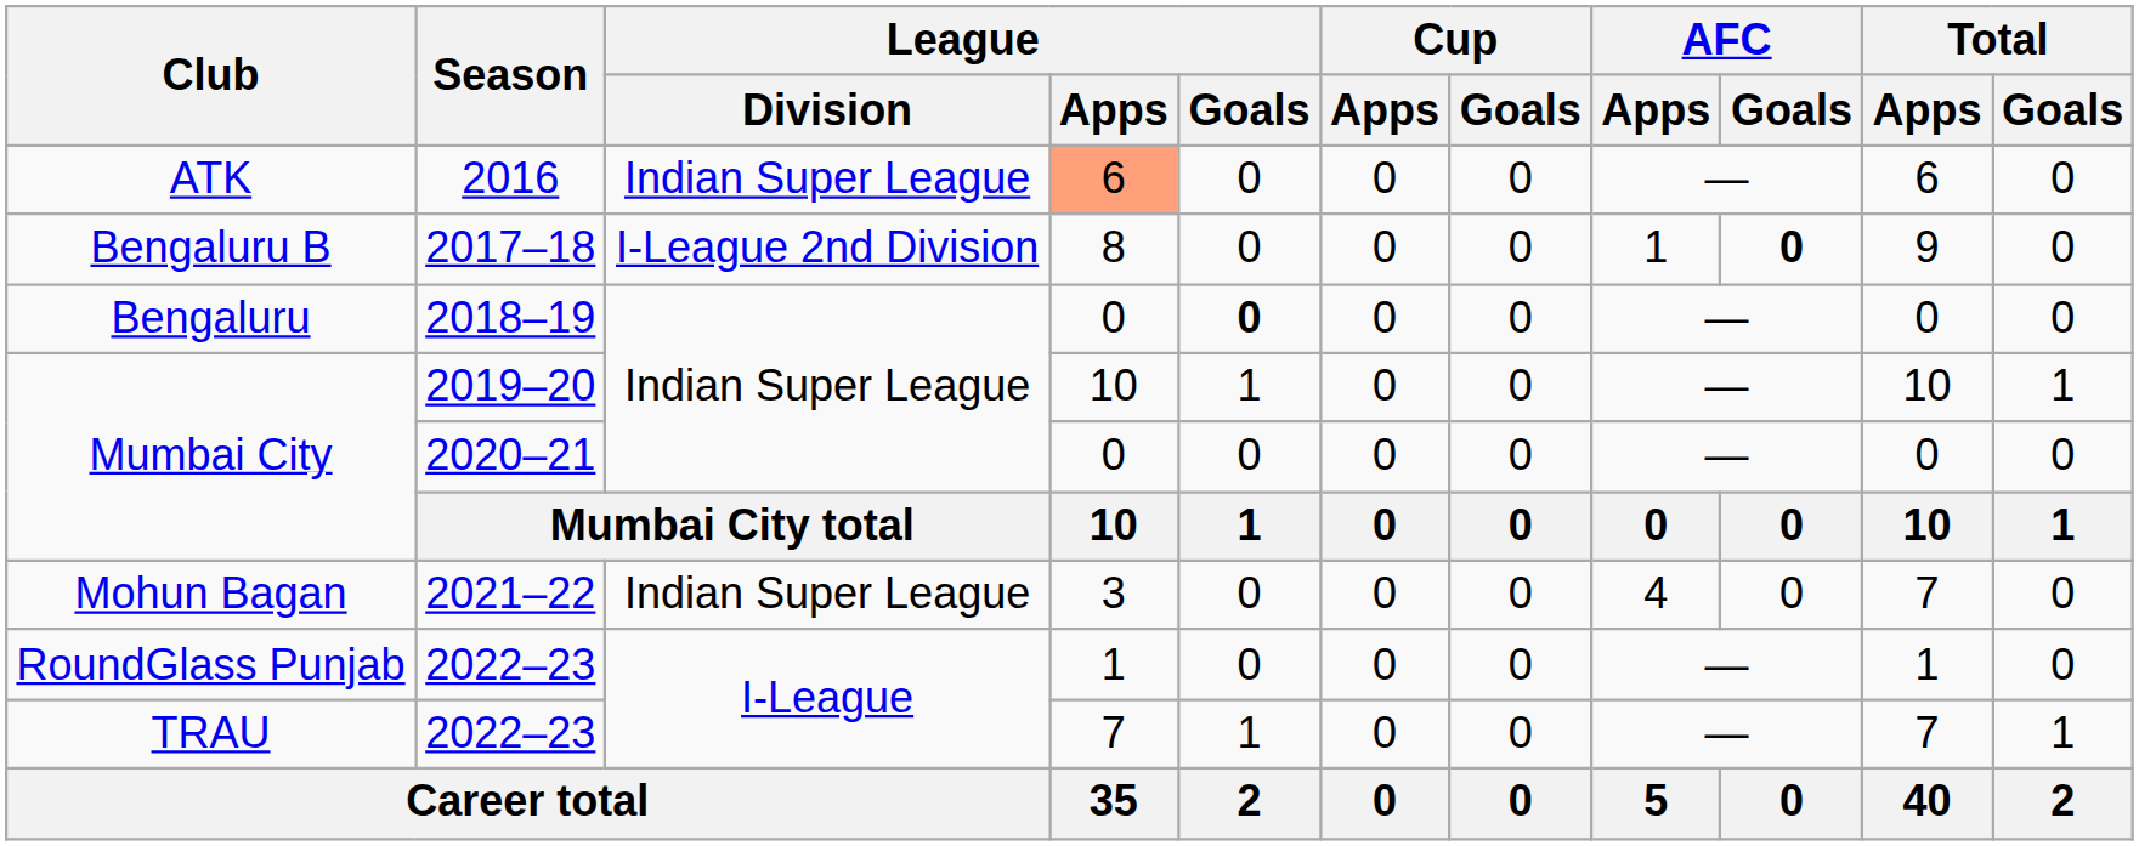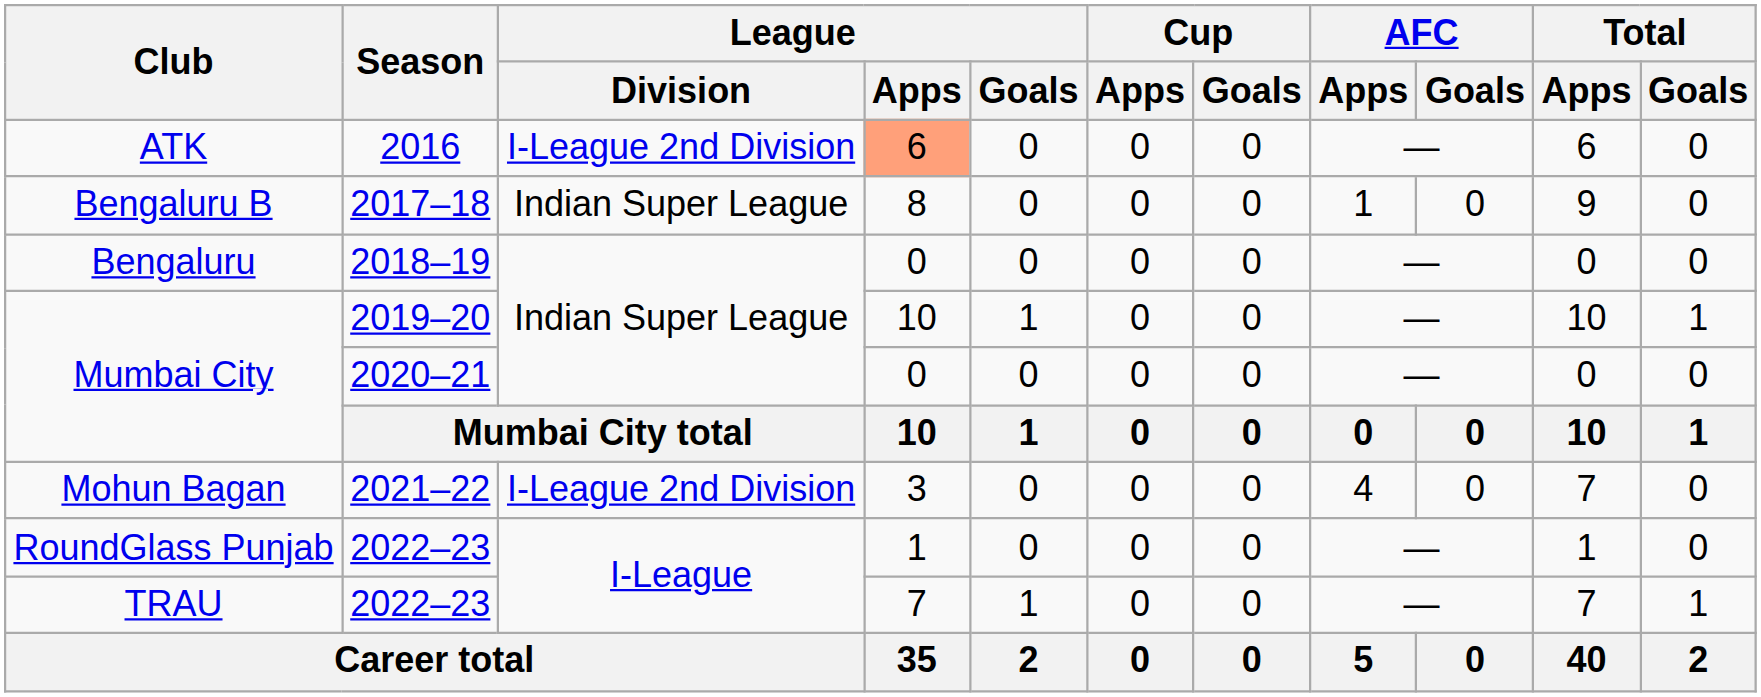ATK | League / Division: Indian Super League -> I-League 2nd Division
Bengaluru B | League / Division: I-League 2nd Division -> Indian Super League
Bengaluru B | AFC / Goals: bold -> normal
Bengaluru | League / Goals: bold -> normal
Mohun Bagan | League / Division: Indian Super League -> I-League 2nd Division
